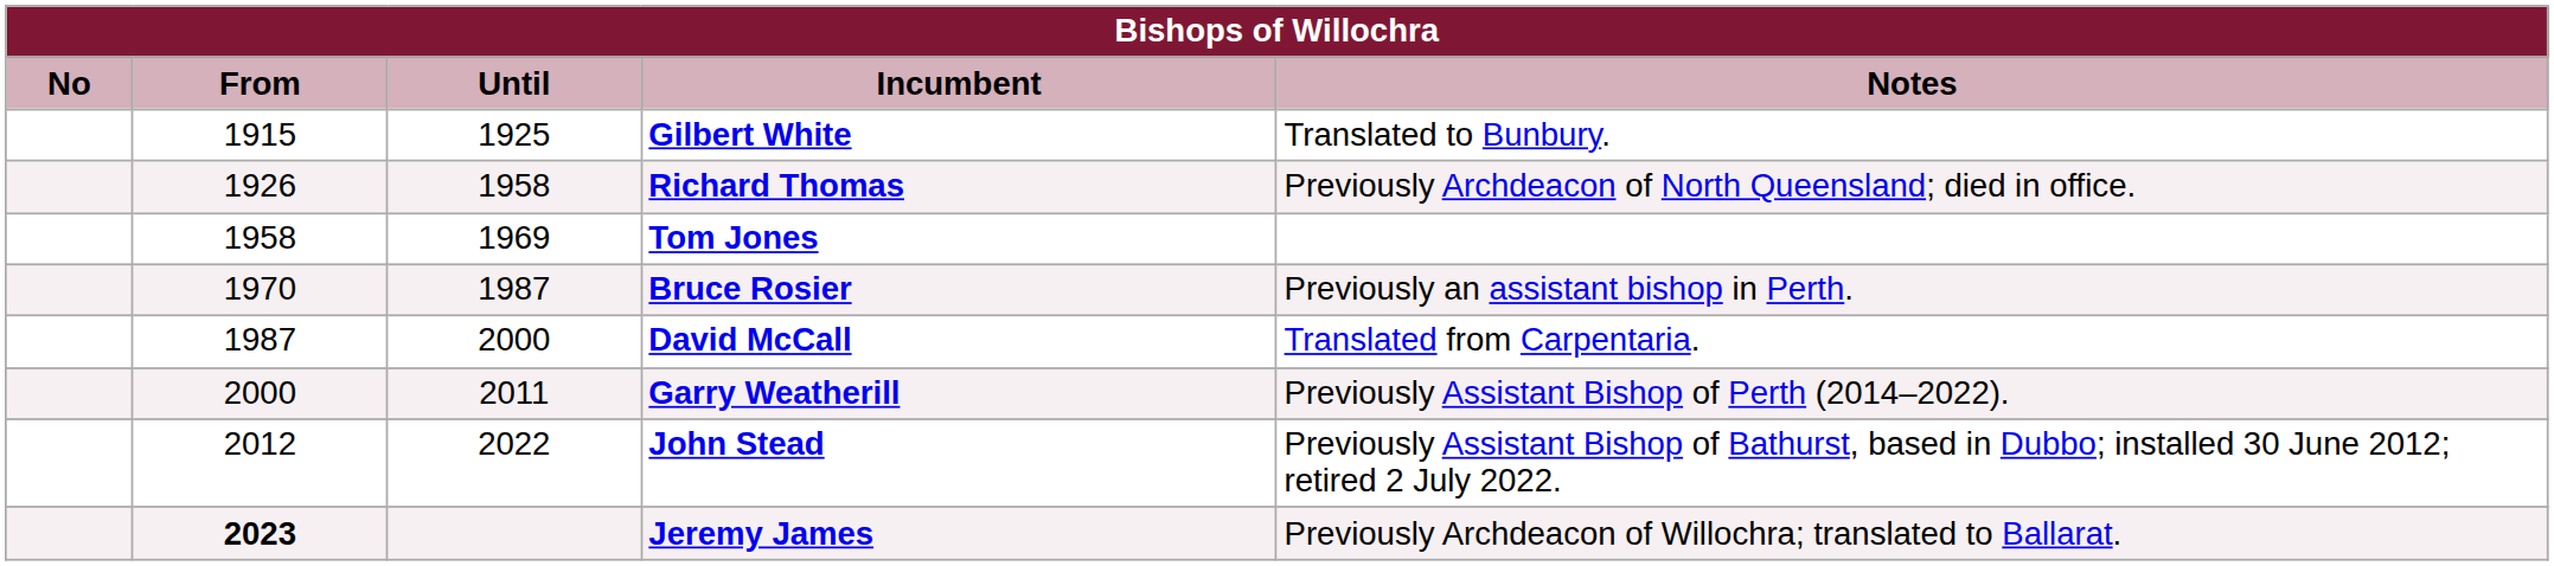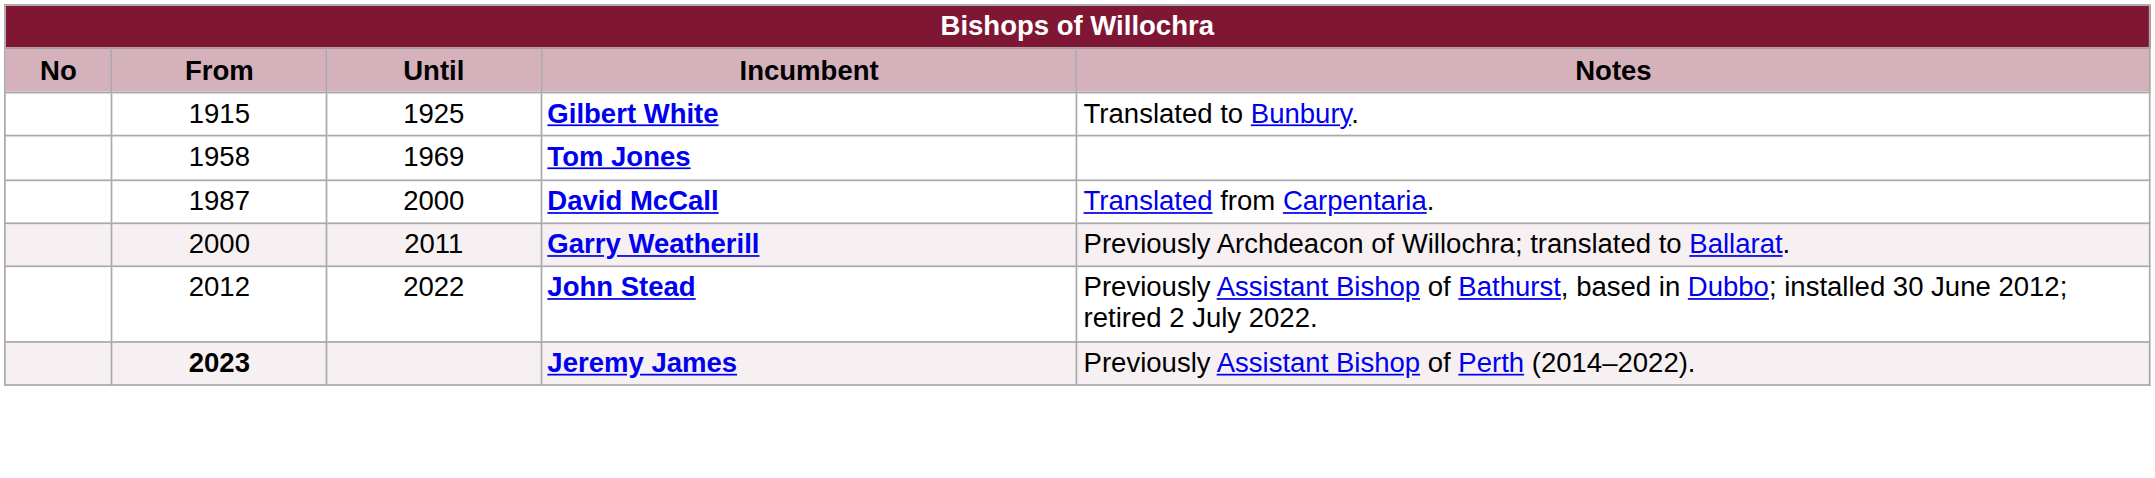- row: 1926 | 1958 | Richard Thomas | Previously Archdeacon of North Queensland; died in office.
- row: 1970 | 1987 | Bruce Rosier | Previously an assistant bishop in Perth.
Garry Weatherill | Notes: Previously Assistant Bishop of Perth (2014–2022). -> Previously Archdeacon of Willochra; translated to Ballarat.
Jeremy James | Notes: Previously Archdeacon of Willochra; translated to Ballarat. -> Previously Assistant Bishop of Perth (2014–2022).
